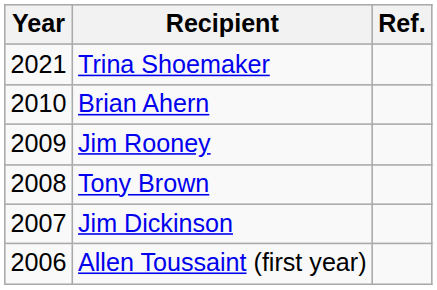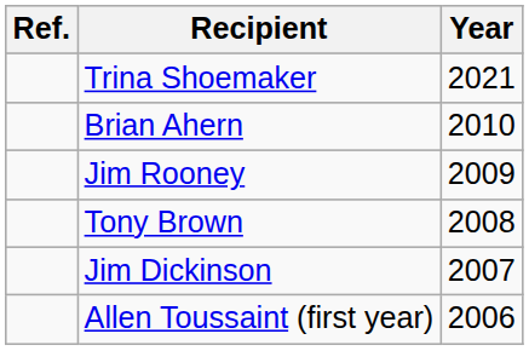columns swapped: Year <-> Ref.
